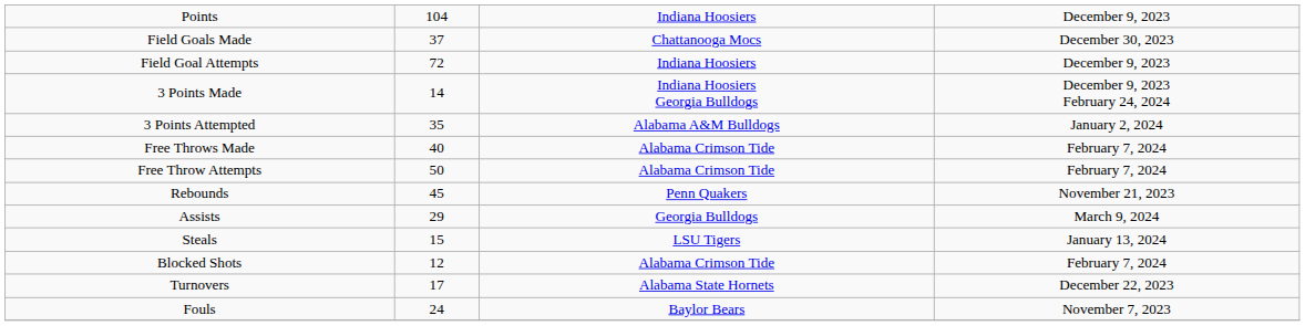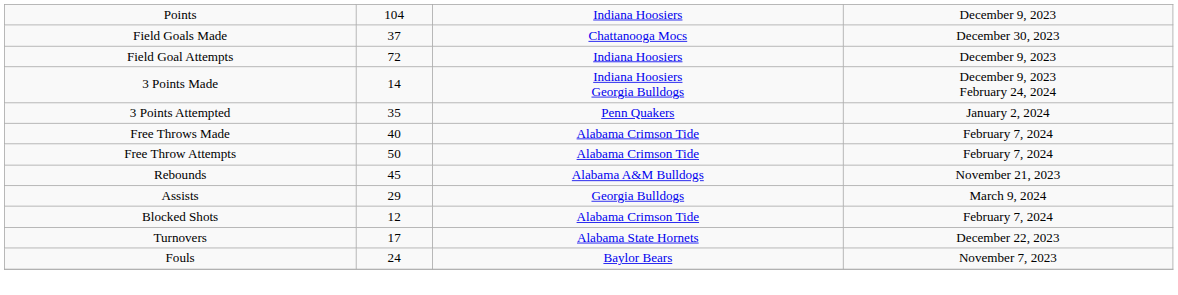3 Points Attempted | column 3: Alabama A&M Bulldogs -> Penn Quakers
Rebounds | column 3: Penn Quakers -> Alabama A&M Bulldogs
- row: Steals | 15 | LSU Tigers | January 13, 2024
